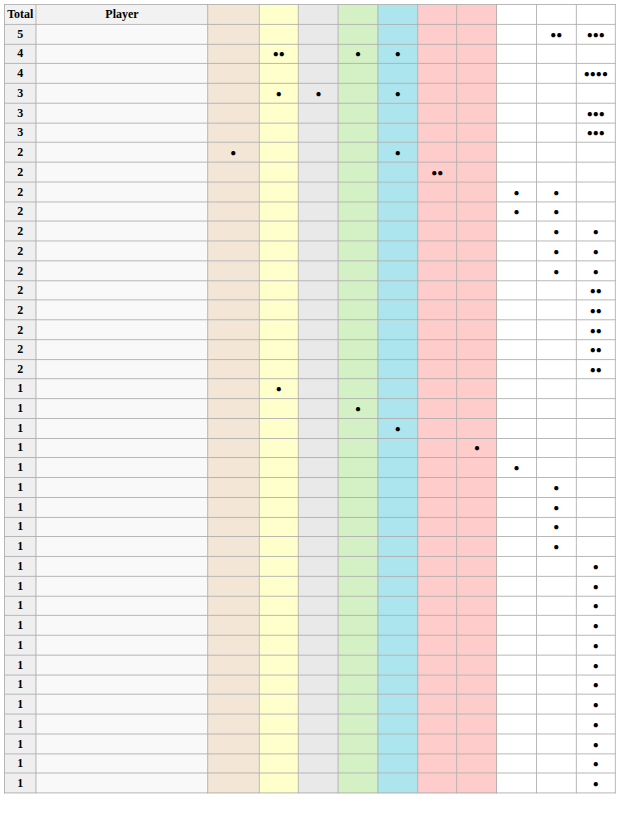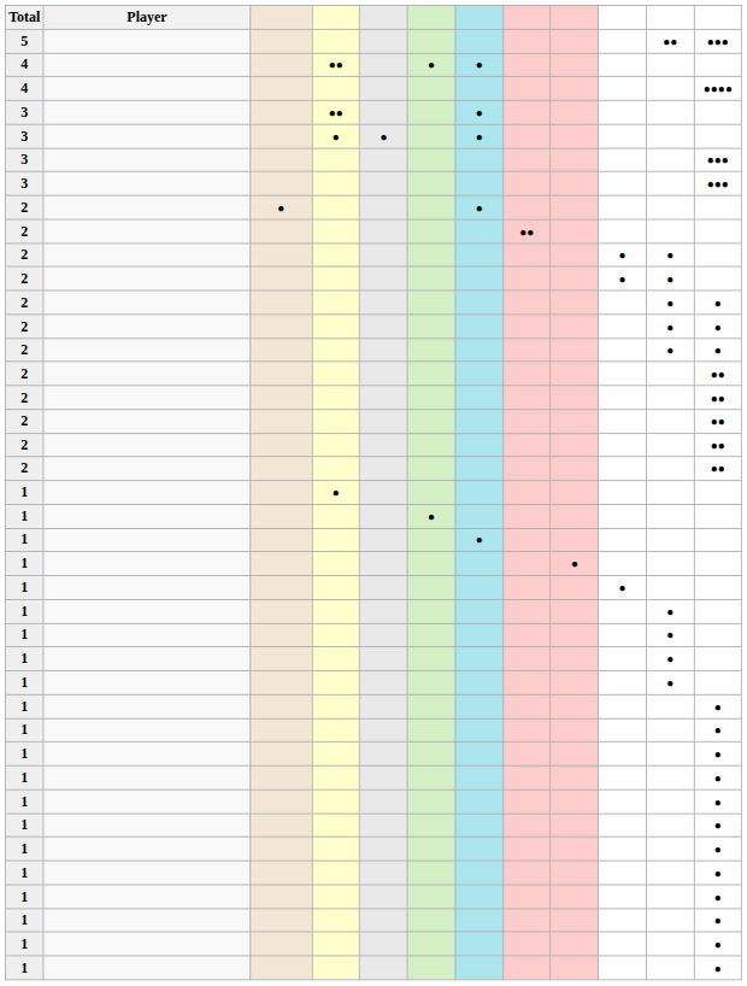+ row: 3 | ●● | ●
